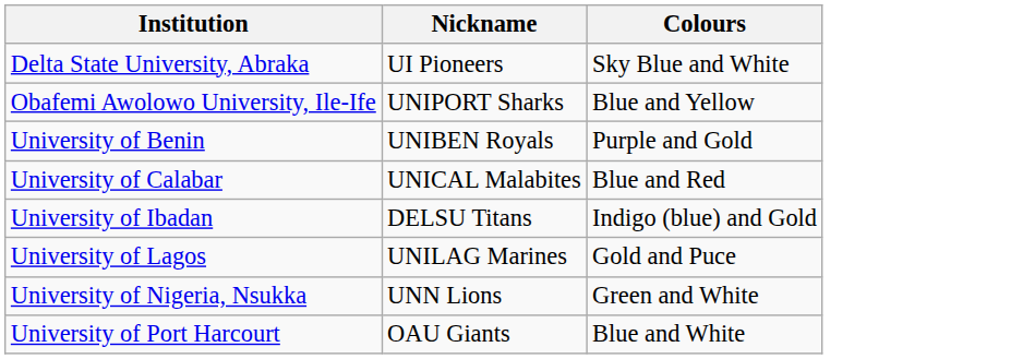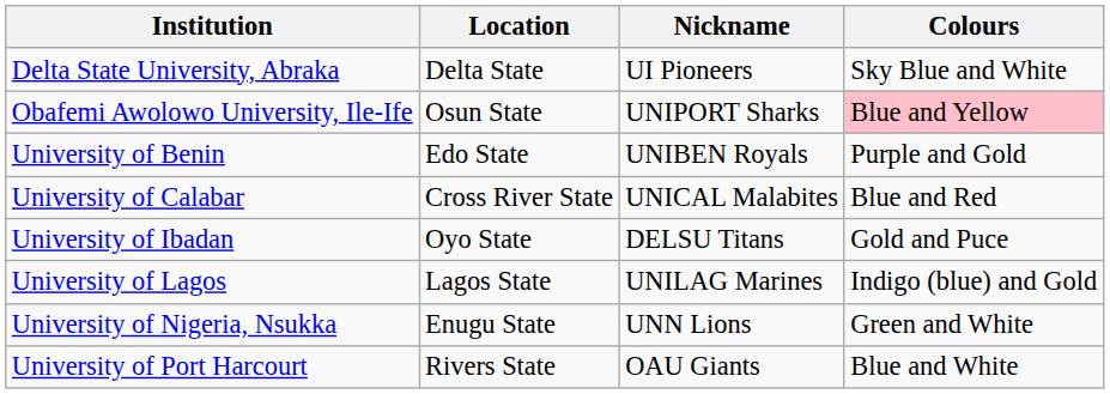+ column: Location | Delta State | Osun State | Edo State | Cross River State | Oyo State | Lagos State | Enugu State | Rivers State
Obafemi Awolowo University, Ile-Ife | Colours: no background -> pink background
University of Ibadan | Colours: Indigo (blue) and Gold -> Gold and Puce
University of Lagos | Colours: Gold and Puce -> Indigo (blue) and Gold
